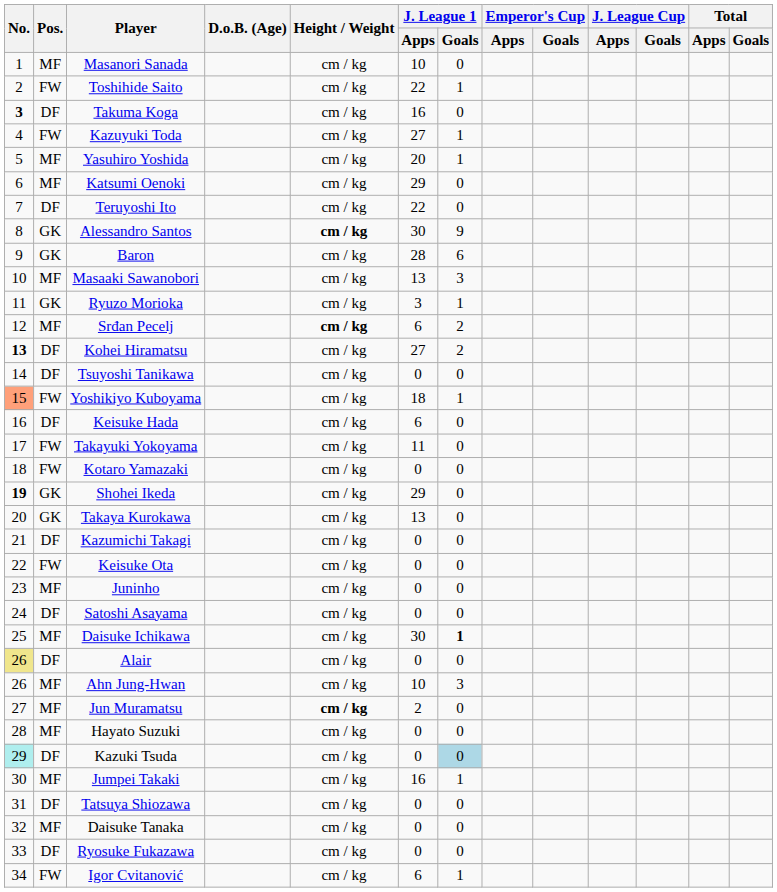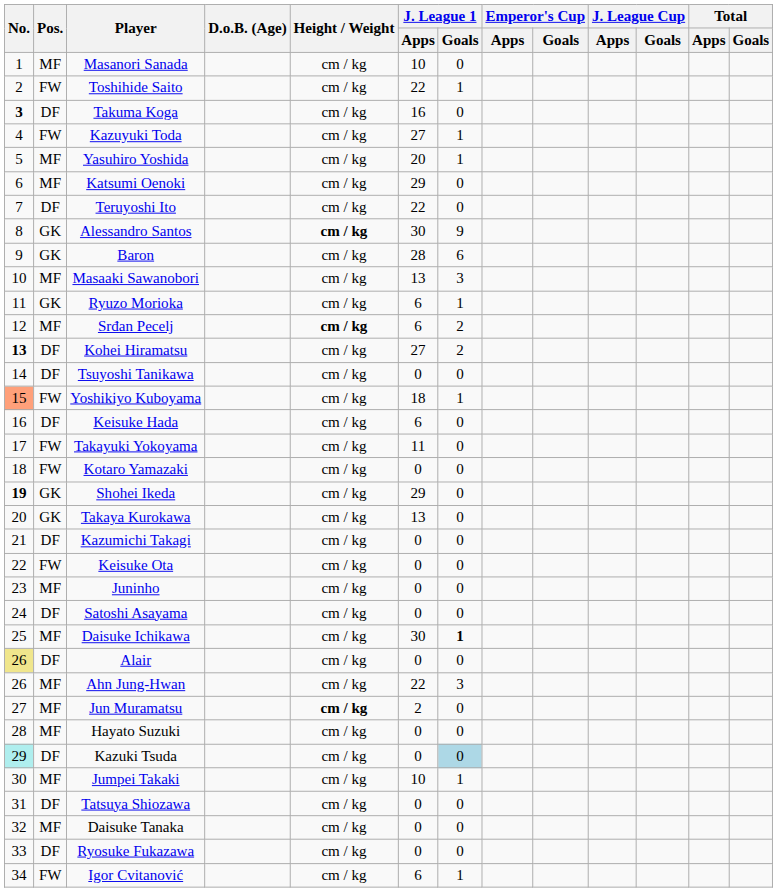Ryuzo Morioka | J. League 1 / Apps: 3 -> 6
Ahn Jung-Hwan | J. League 1 / Apps: 10 -> 22
Jumpei Takaki | J. League 1 / Apps: 16 -> 10
